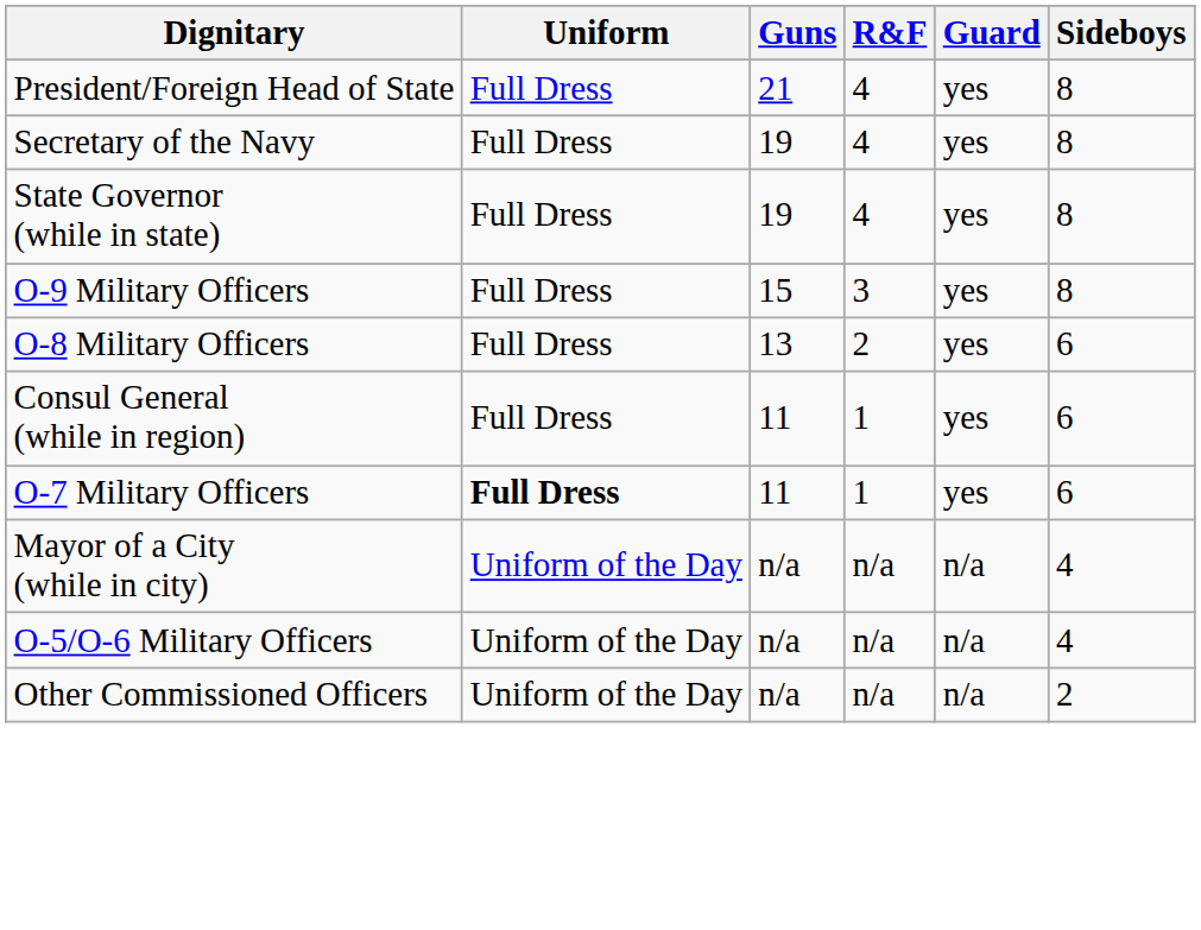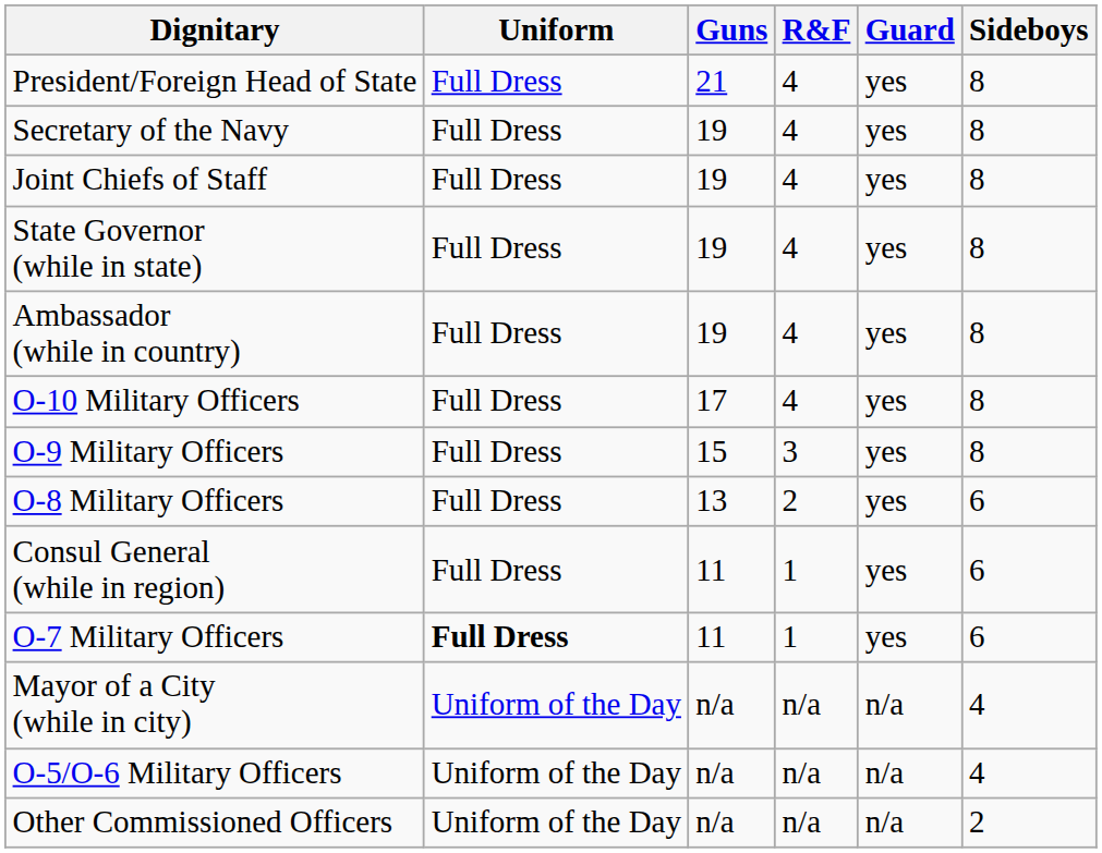+ row: Joint Chiefs of Staff | Full Dress | 19 | 4 | yes | 8
+ row: Ambassador (while in country) | Full Dress | 19 | 4 | yes | 8
+ row: O-10 Military Officers | Full Dress | 17 | 4 | yes | 8
